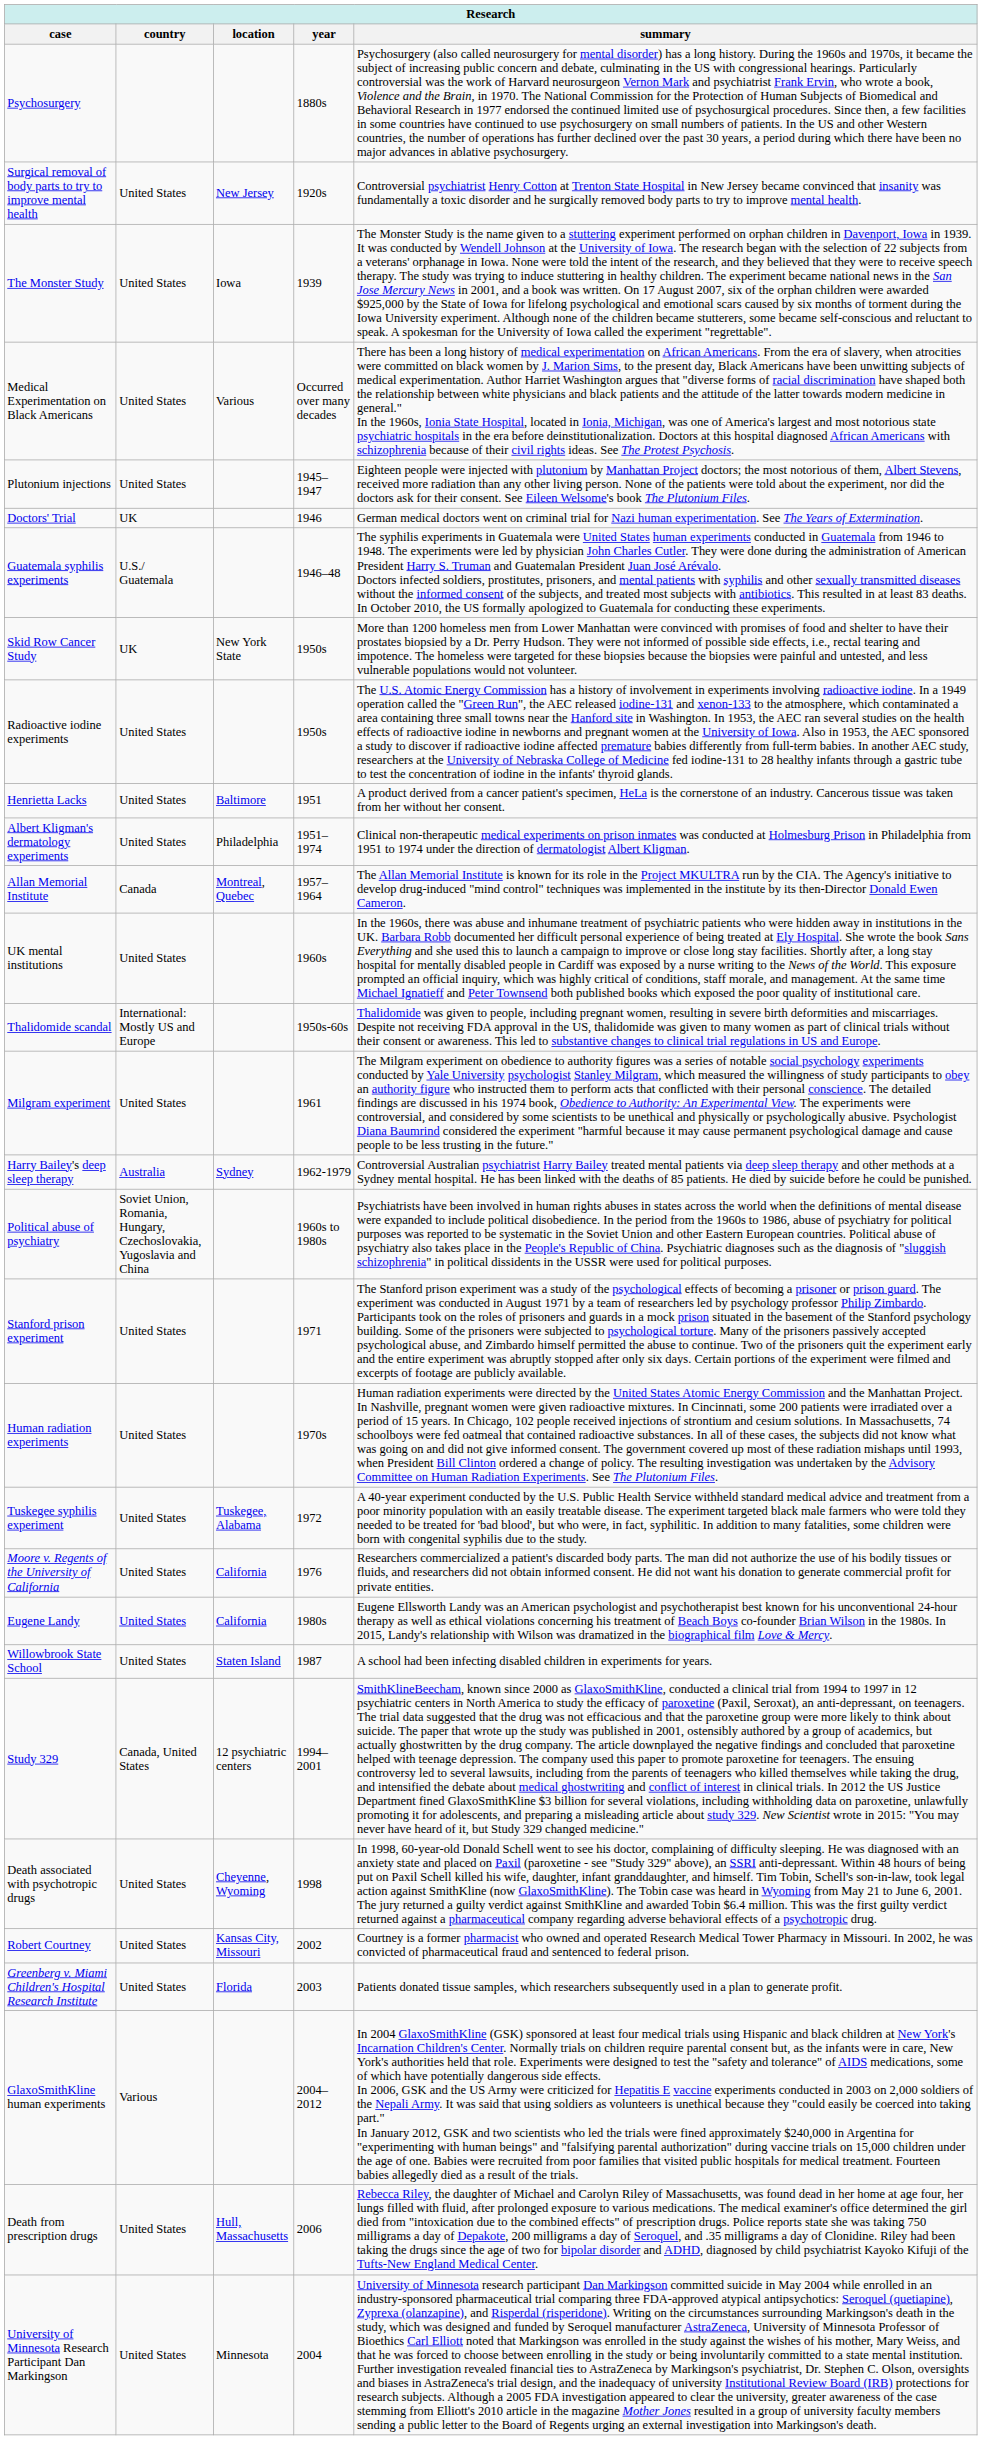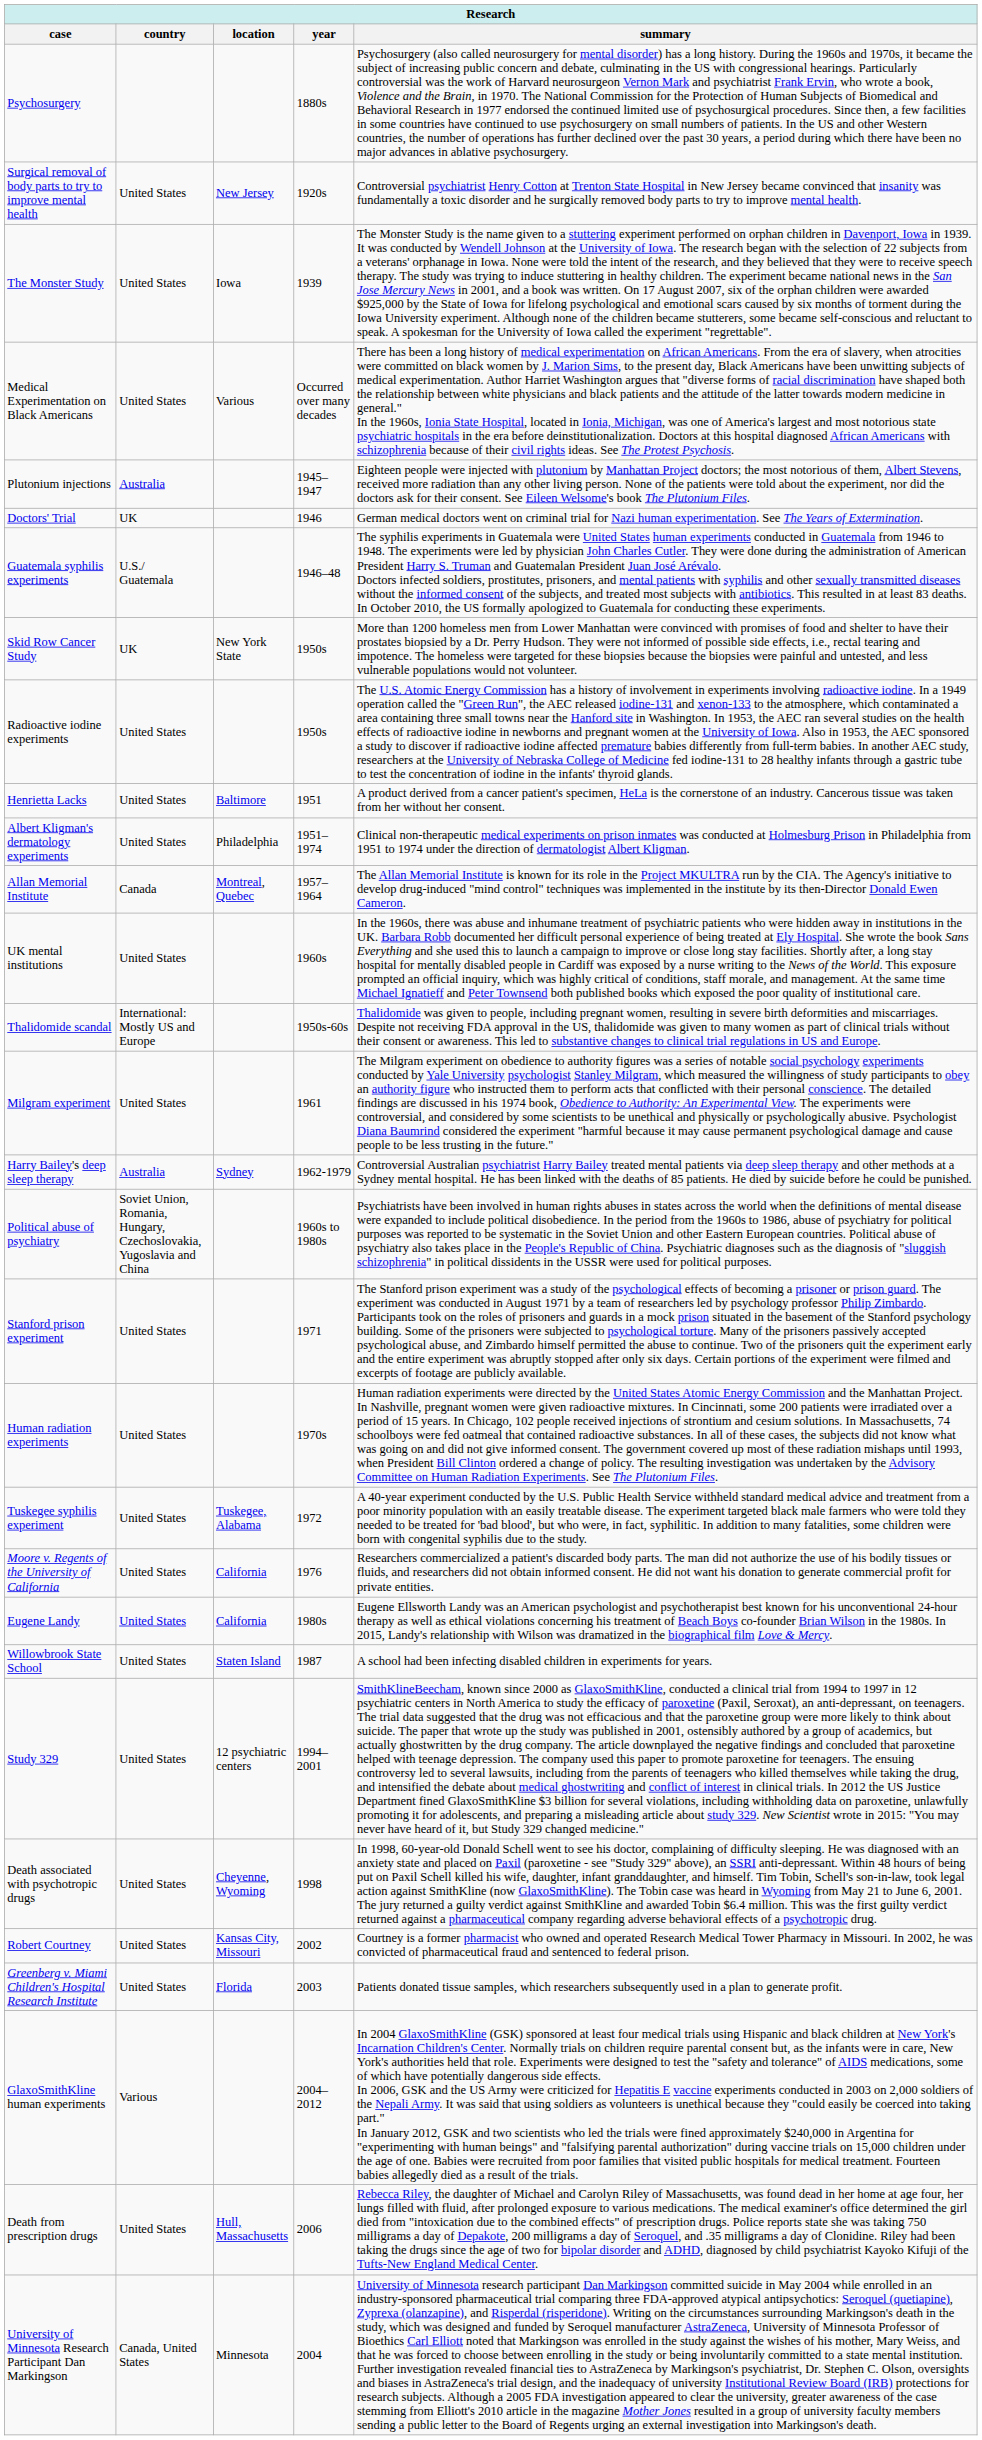Plutonium injections | country: United States -> Australia
Study 329 | country: Canada, United States -> United States
University of Minnesota Research Participant Dan Markingson | country: United States -> Canada, United States
